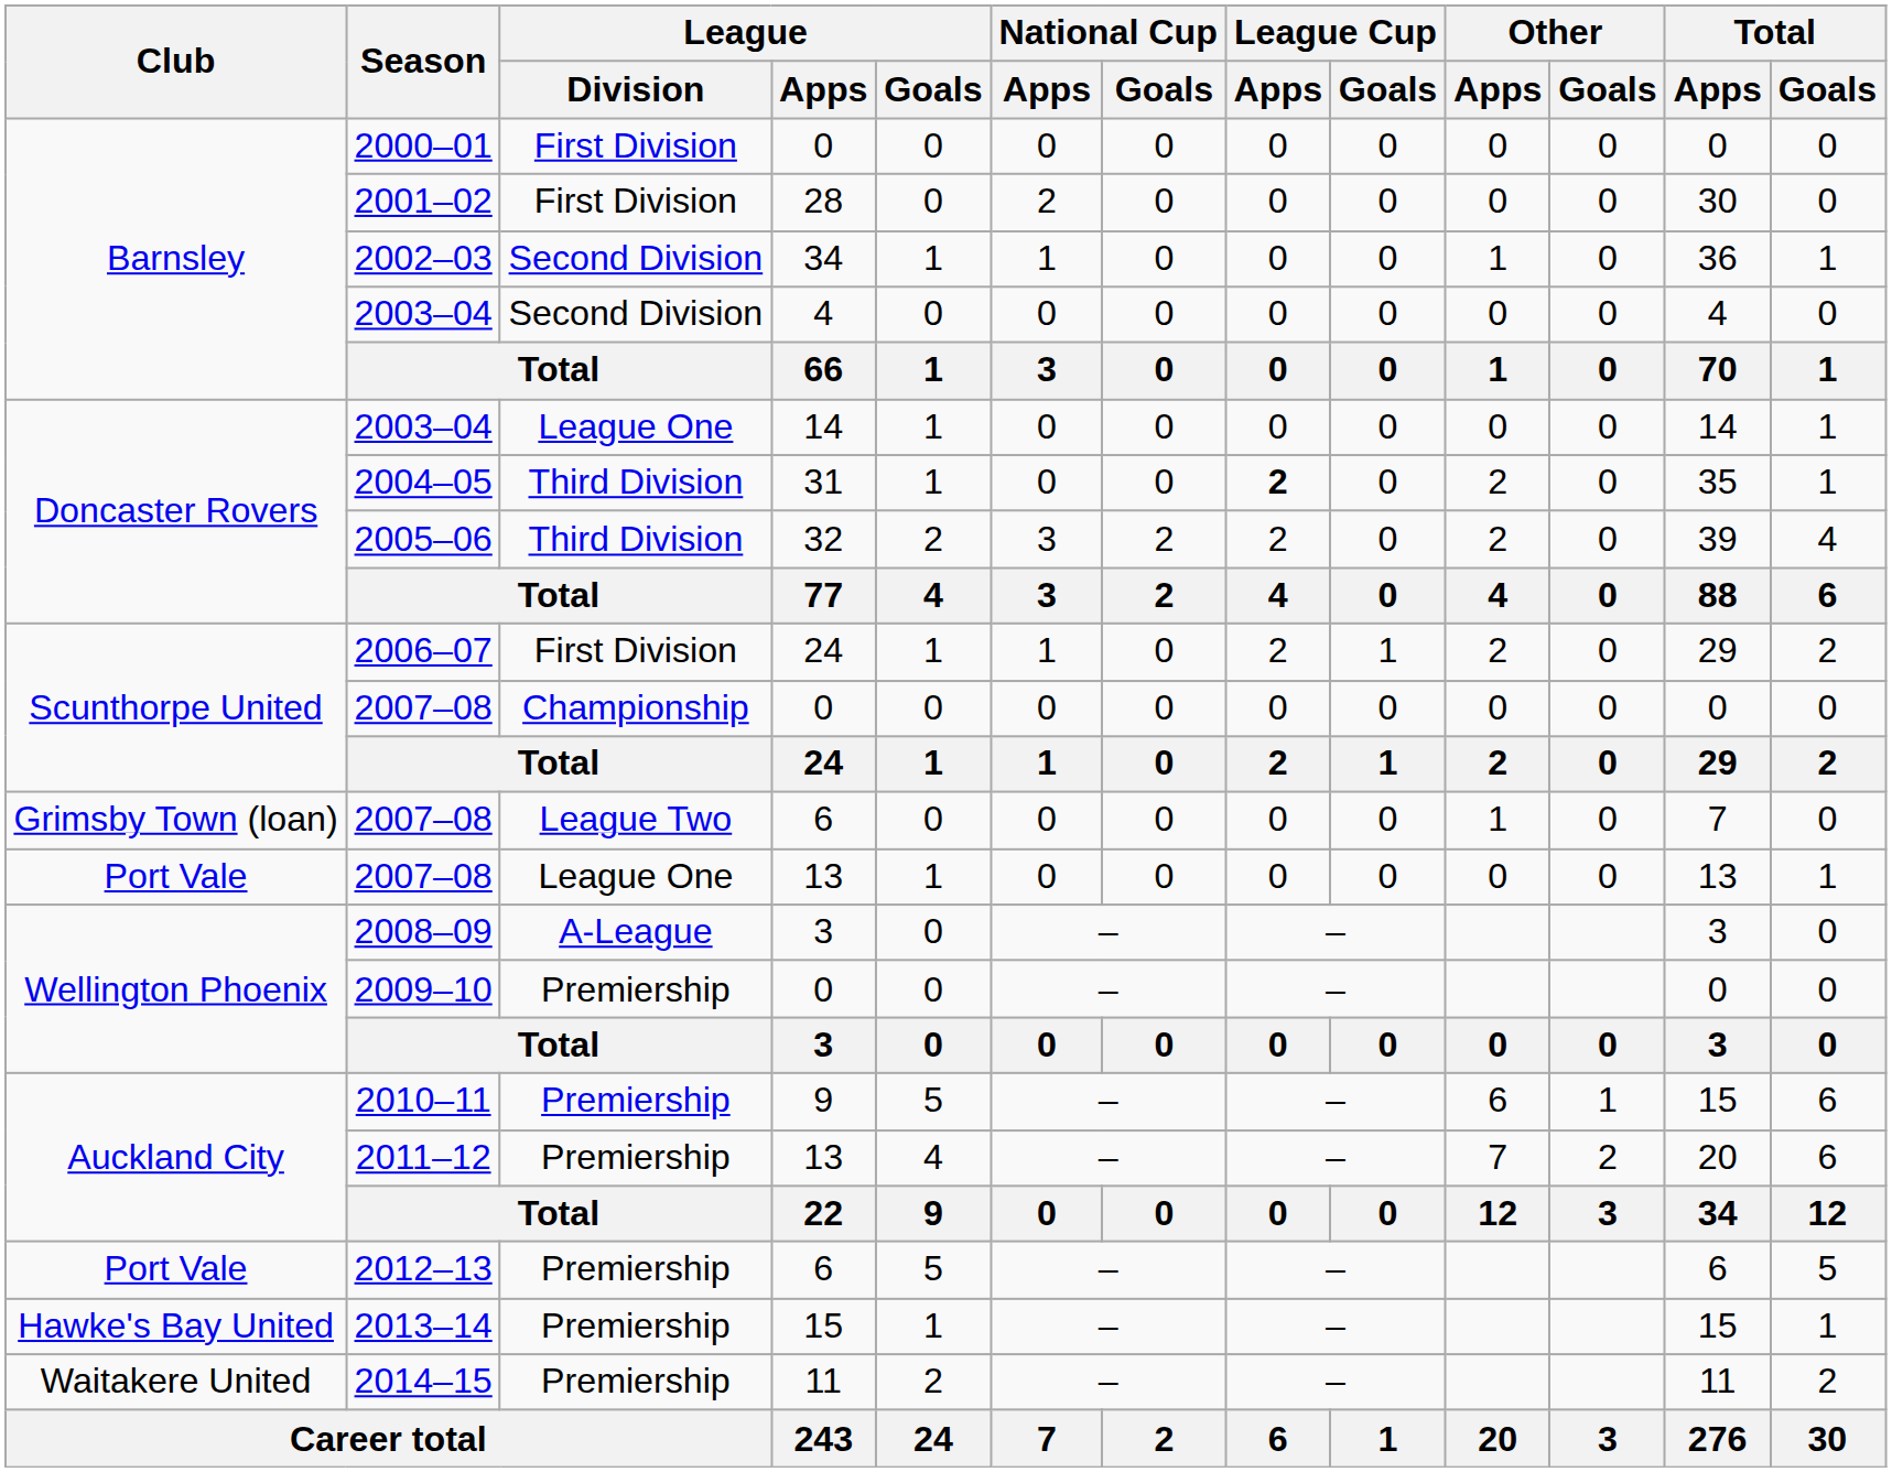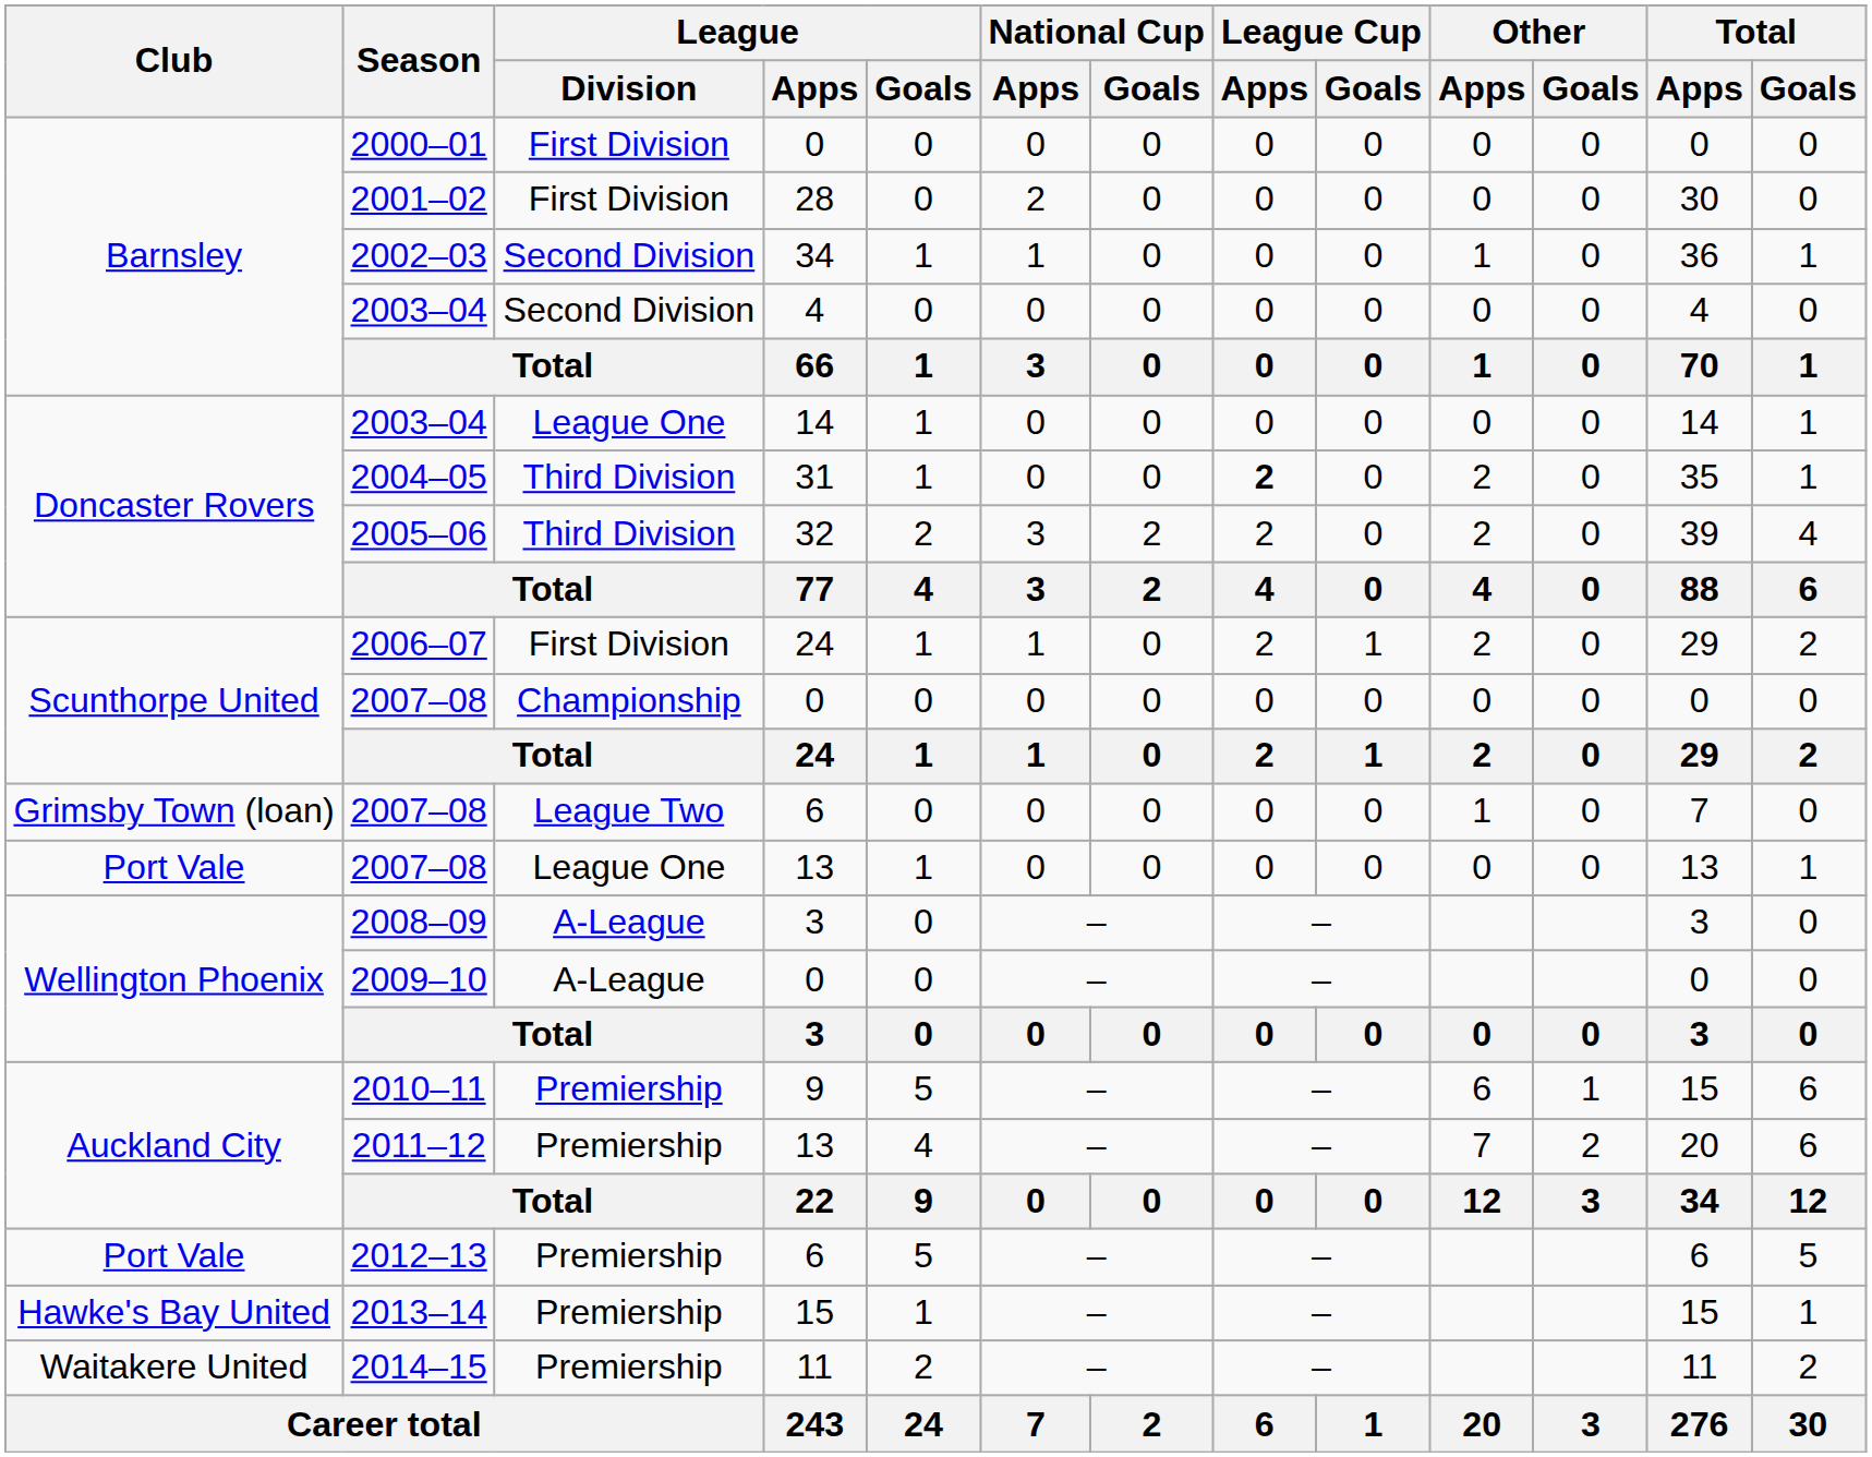2009–10 | League / Division: Premiership -> A-League
